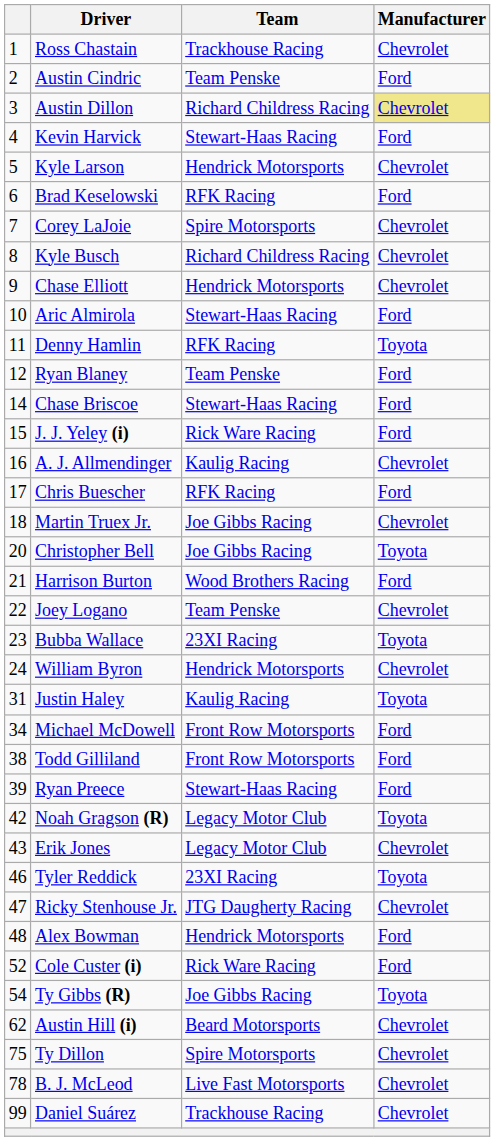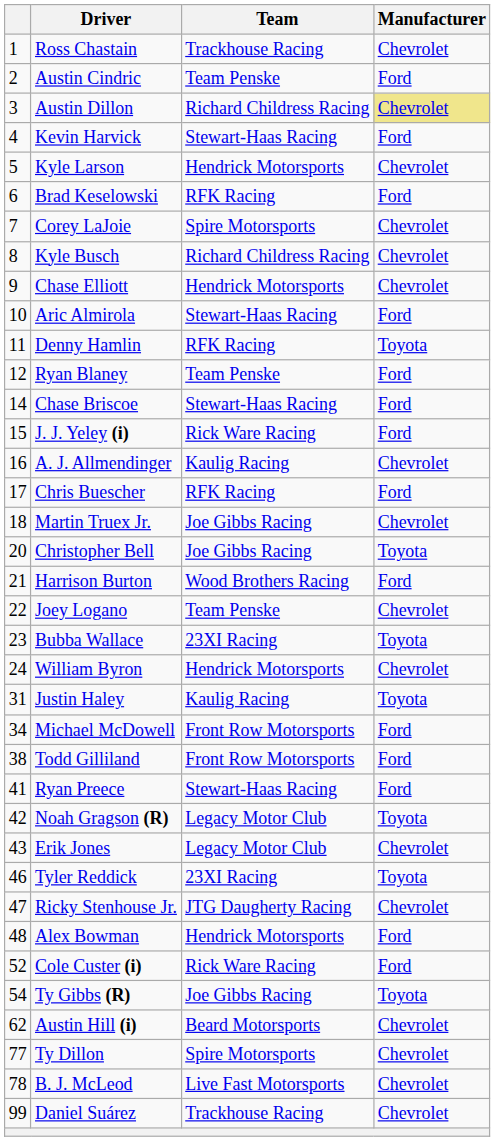Ryan Preece | column 1: 39 -> 41
Ty Dillon | column 1: 75 -> 77
